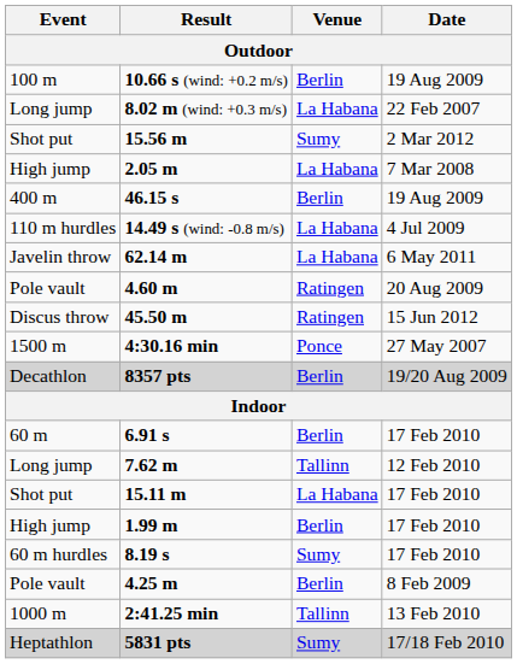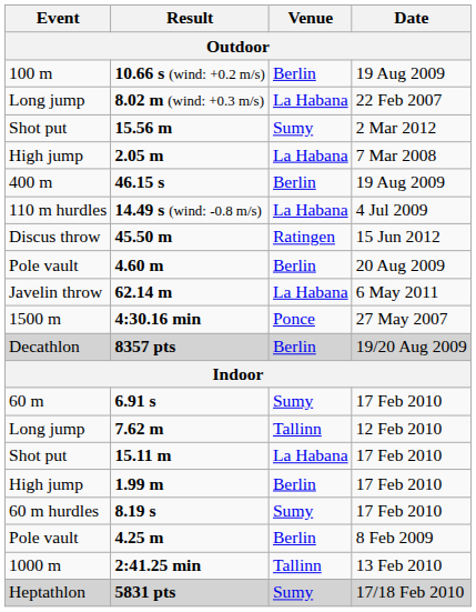rows swapped: 45.50 m <-> 62.14 m
4.60 m | Venue: Ratingen -> Berlin
6.91 s | Venue: Berlin -> Sumy
